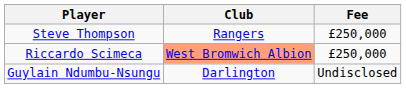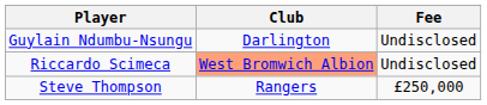rows swapped: Guylain Ndumbu-Nsungu <-> Steve Thompson
Riccardo Scimeca | Fee: £250,000 -> Undisclosed
